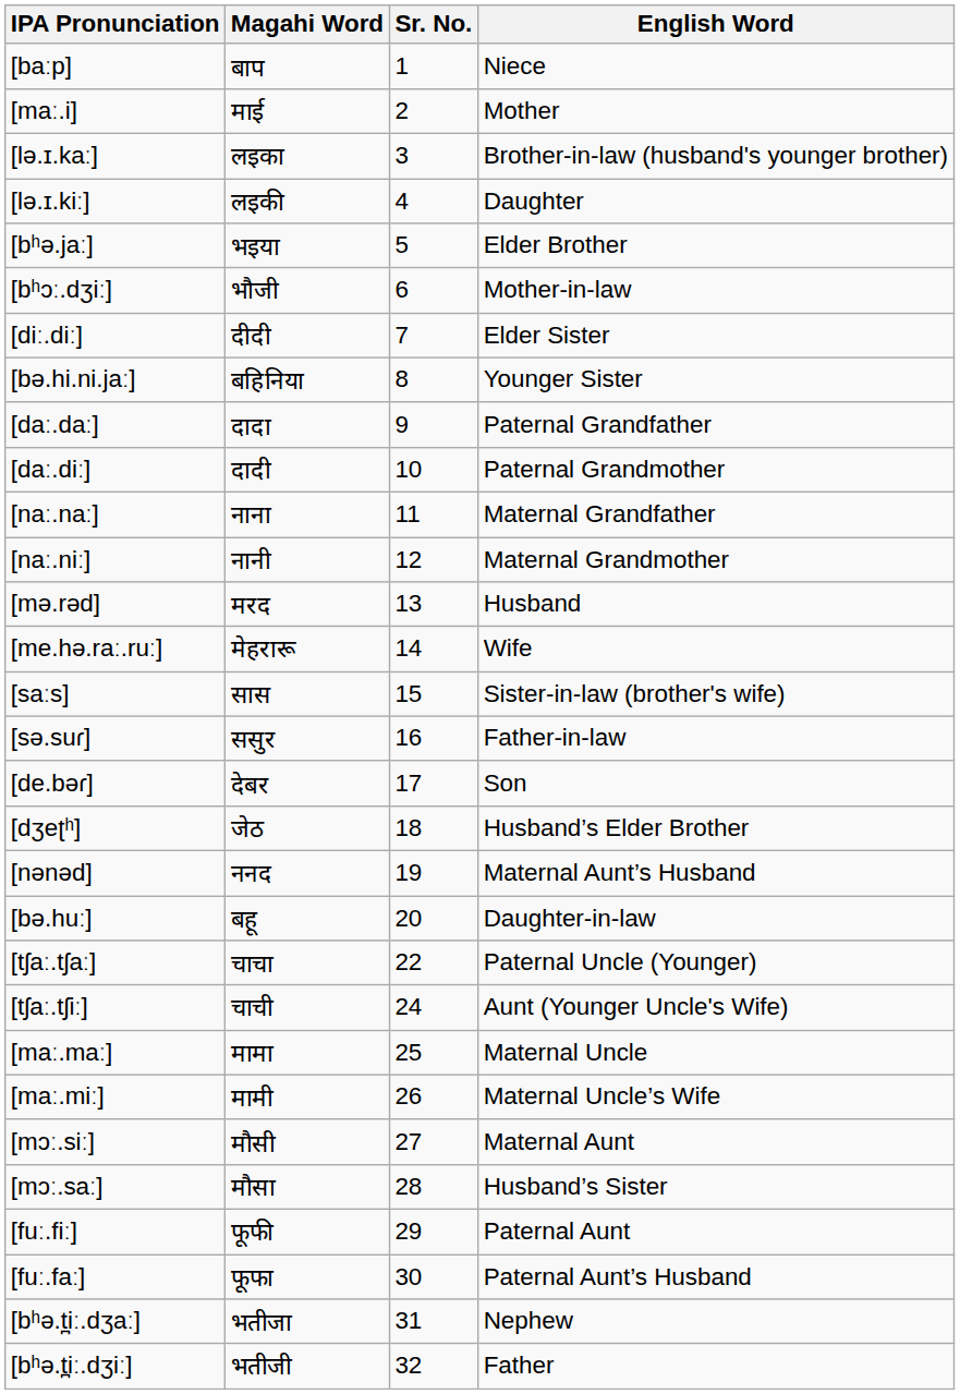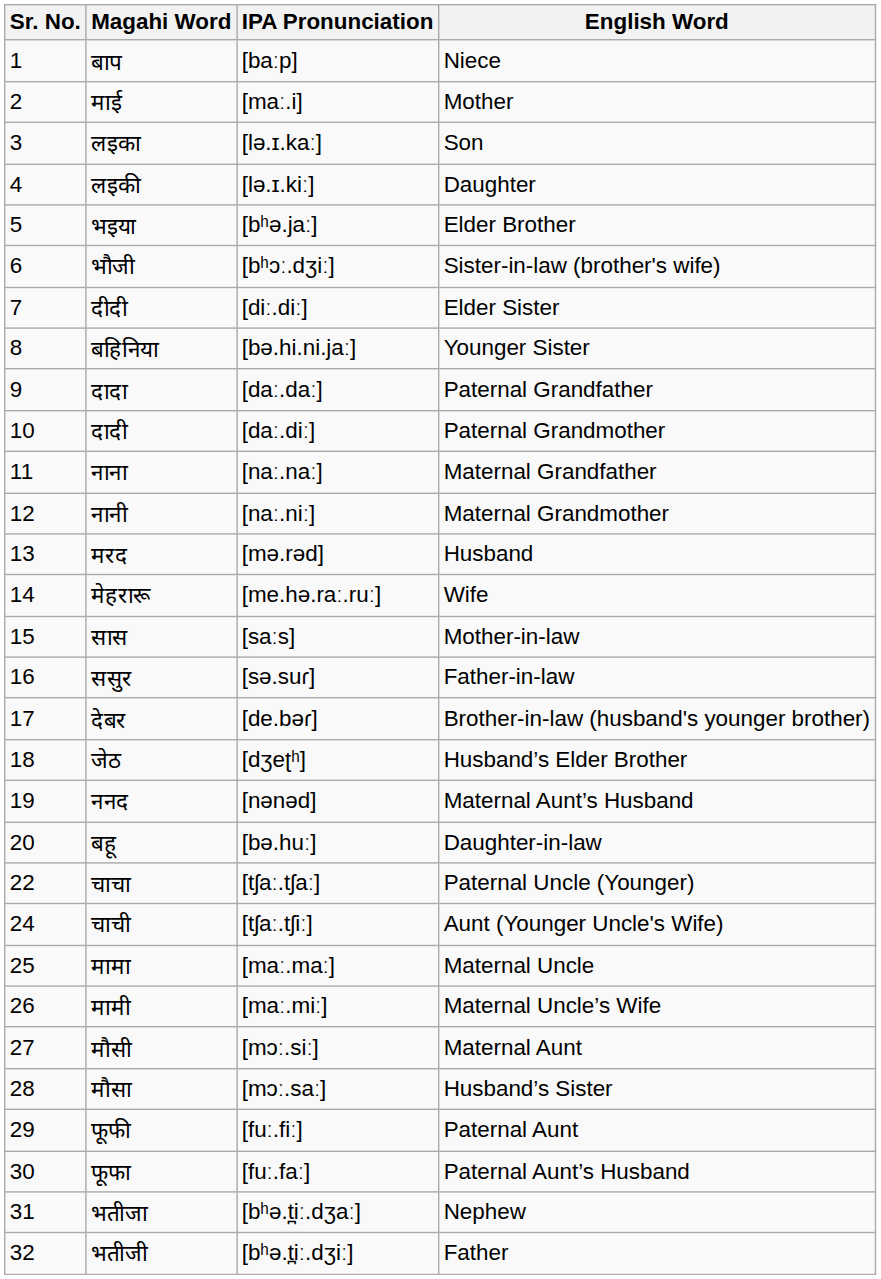columns swapped: Sr. No. <-> IPA Pronunciation
लइका | English Word: Brother-in-law (husband's younger brother) -> Son
भौजी | English Word: Mother-in-law -> Sister-in-law (brother's wife)
सास | English Word: Sister-in-law (brother's wife) -> Mother-in-law
देबर | English Word: Son -> Brother-in-law (husband's younger brother)
